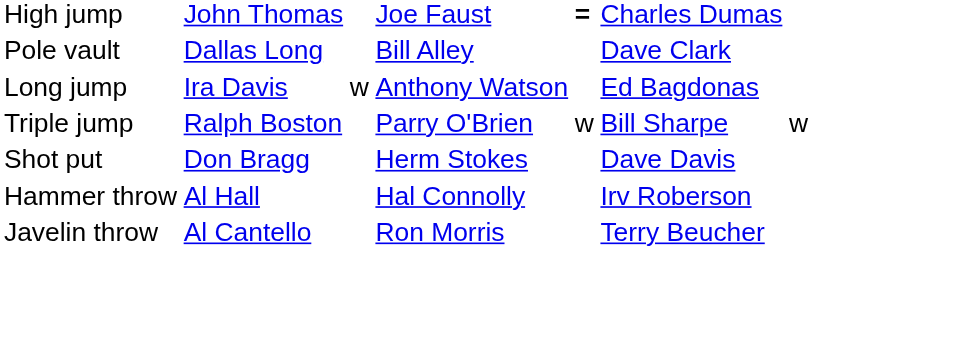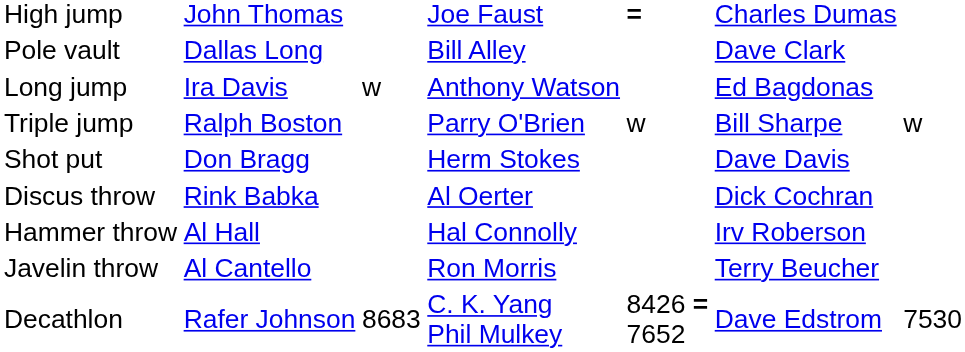+ row: Discus throw | Rink Babka | Al Oerter | Dick Cochran
+ row: Decathlon | Rafer Johnson | 8683 | C. K. Yang Phil Mulkey | 8426 = 7652 | Dave Edstrom | 7530
